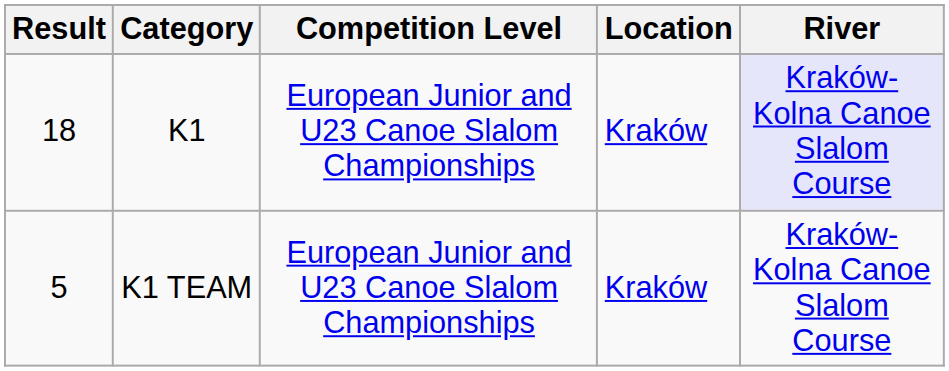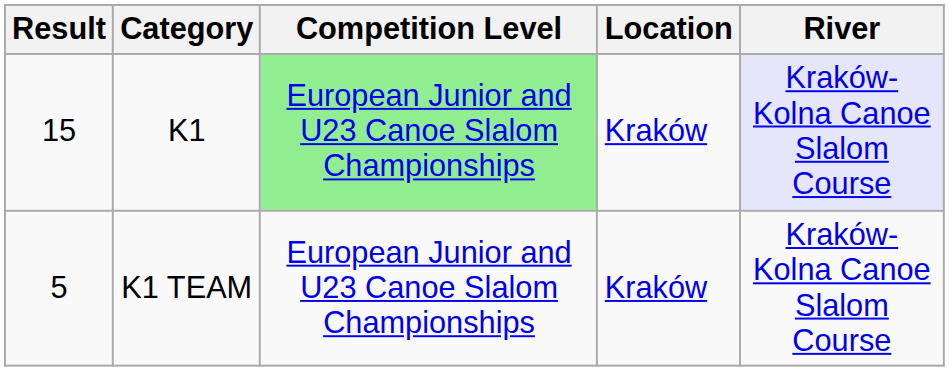K1 | Result: 18 -> 15
K1 | Competition Level: no background -> lightgreen background
